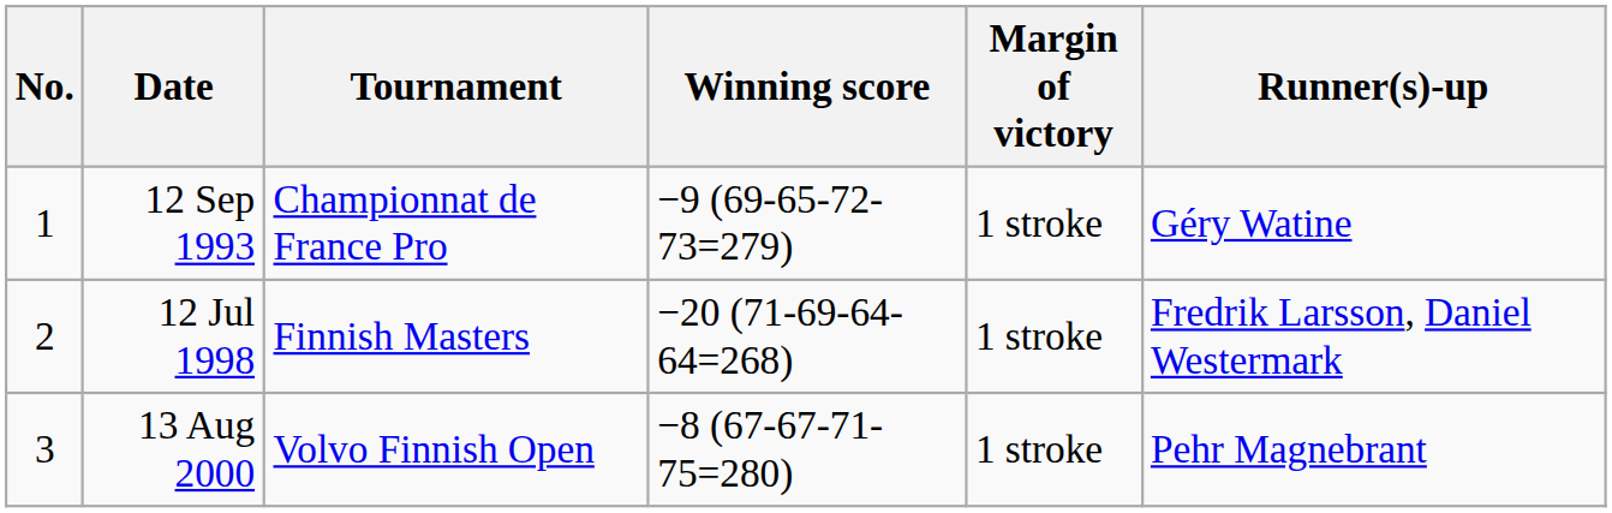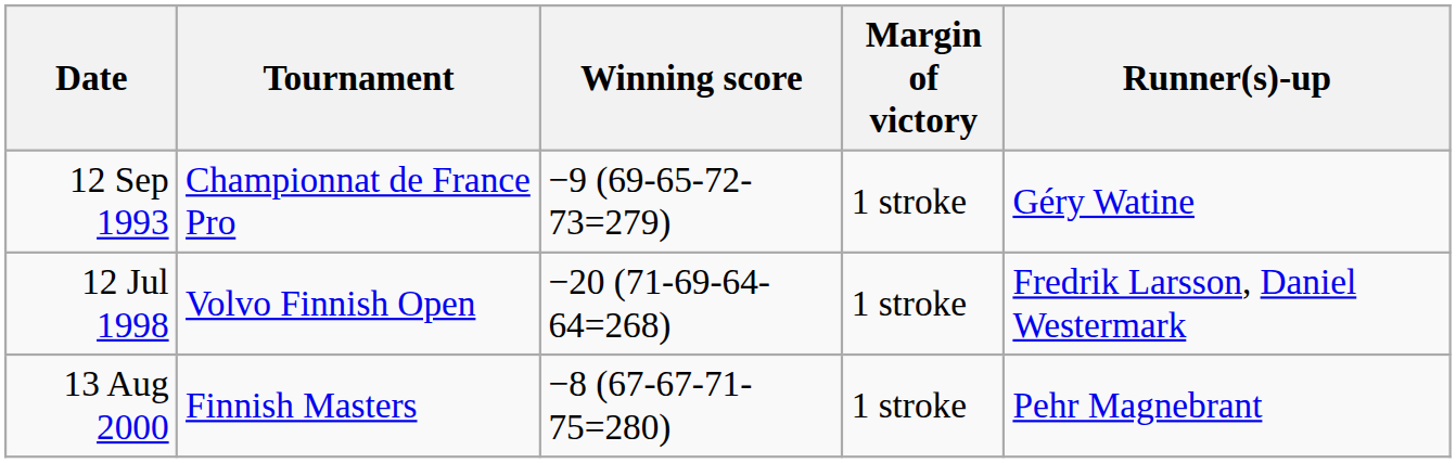- column: No. | 1 | 2 | 3
12 Jul 1998 | Tournament: Finnish Masters -> Volvo Finnish Open
13 Aug 2000 | Tournament: Volvo Finnish Open -> Finnish Masters
